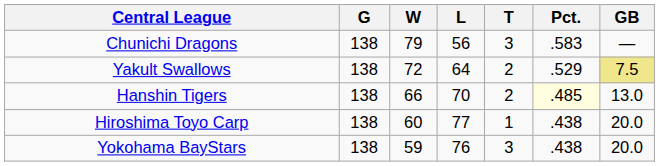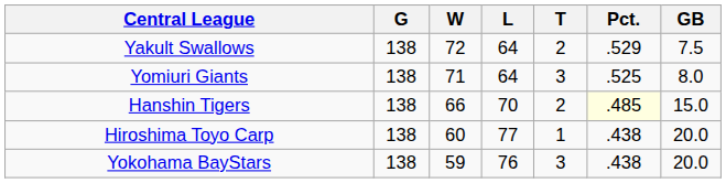- row: Chunichi Dragons | 138 | 79 | 56 | 3 | .583 | —
Yakult Swallows | GB: khaki background -> no background
+ row: Yomiuri Giants | 138 | 71 | 64 | 3 | .525 | 8.0
Hanshin Tigers | GB: 13.0 -> 15.0
